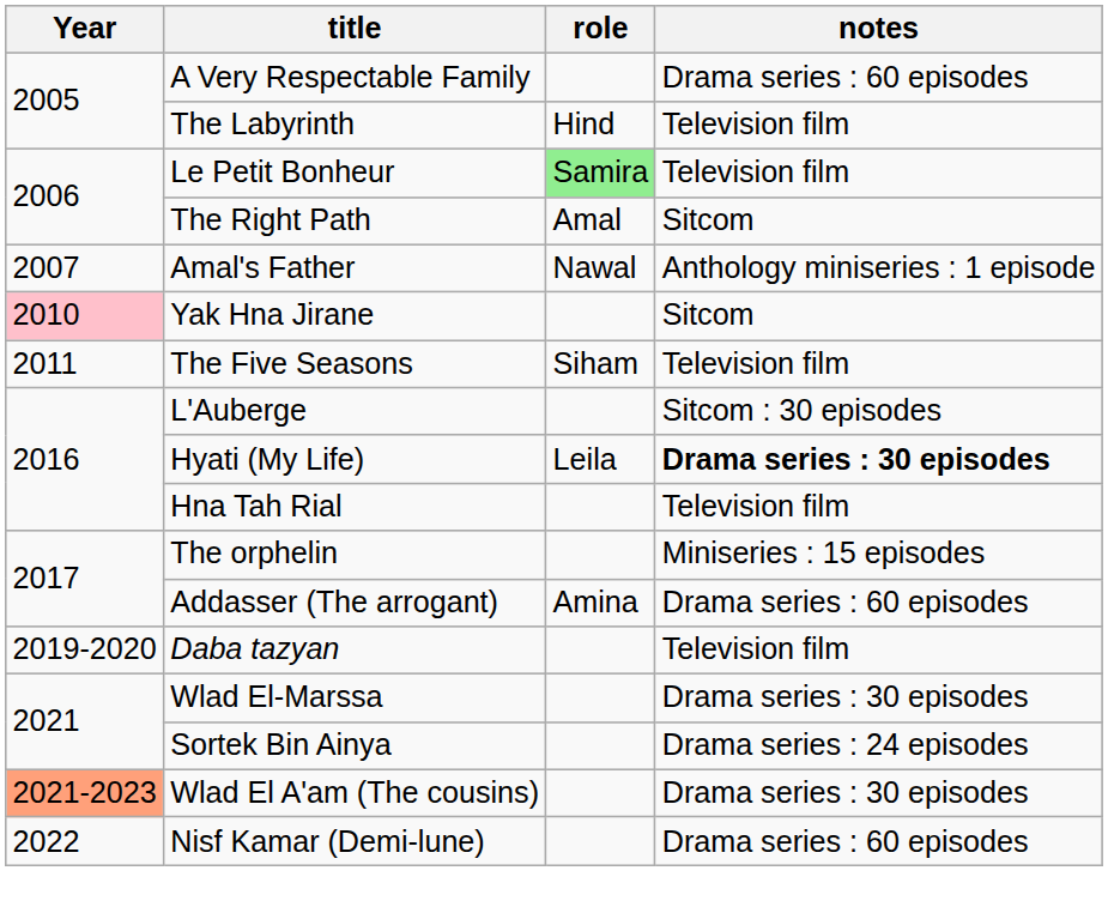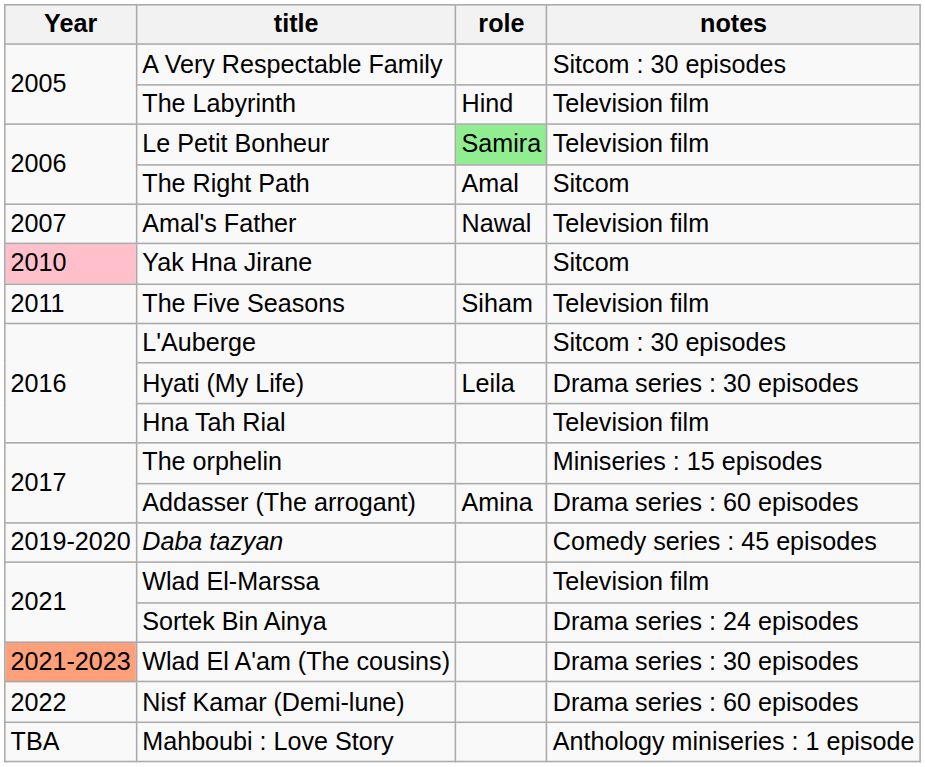A Very Respectable Family | notes: Drama series : 60 episodes -> Sitcom : 30 episodes
Amal's Father | notes: Anthology miniseries : 1 episode -> Television film
Hyati (My Life) | notes: bold -> normal
Daba tazyan | notes: Television film -> Comedy series : 45 episodes
Wlad El-Marssa | notes: Drama series : 30 episodes -> Television film
+ row: TBA | Mahboubi : Love Story | Anthology miniseries : 1 episode
